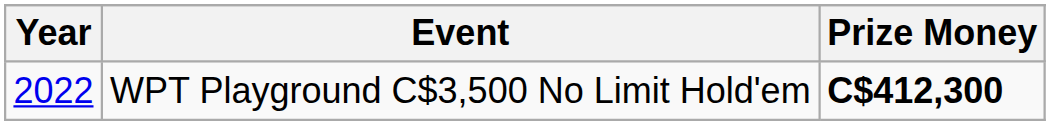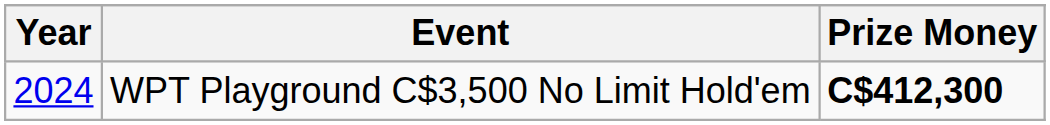WPT Playground C$3,500 No Limit Hold'em | Year: 2022 -> 2024
